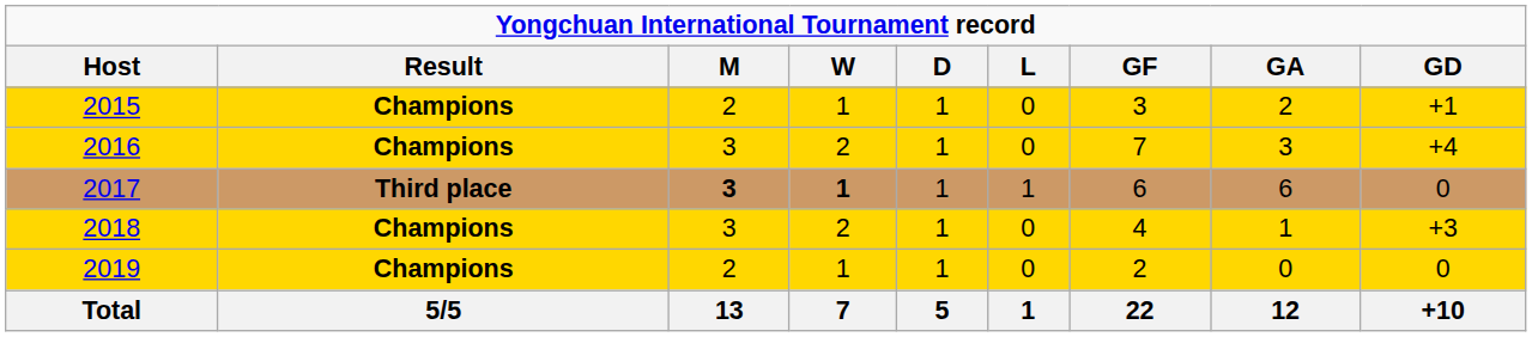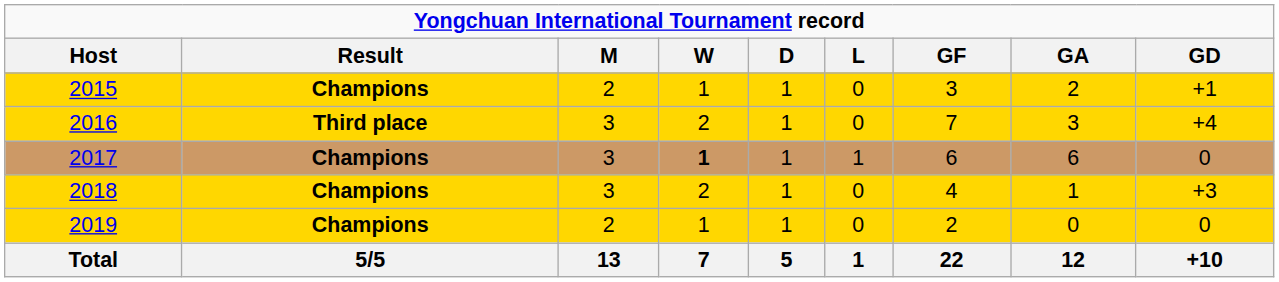2016 | Result: Champions -> Third place
2017 | Result: Third place -> Champions
2017 | M: bold -> normal
